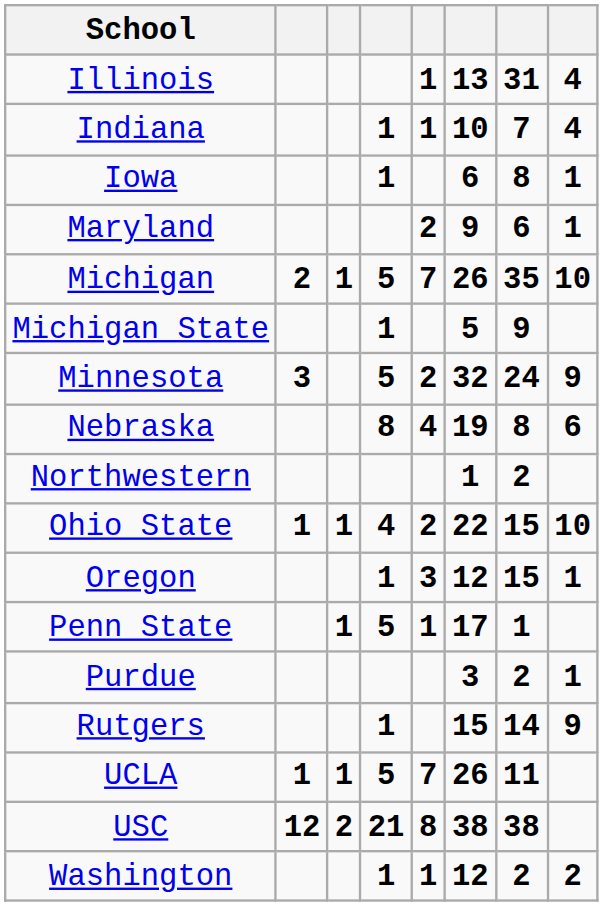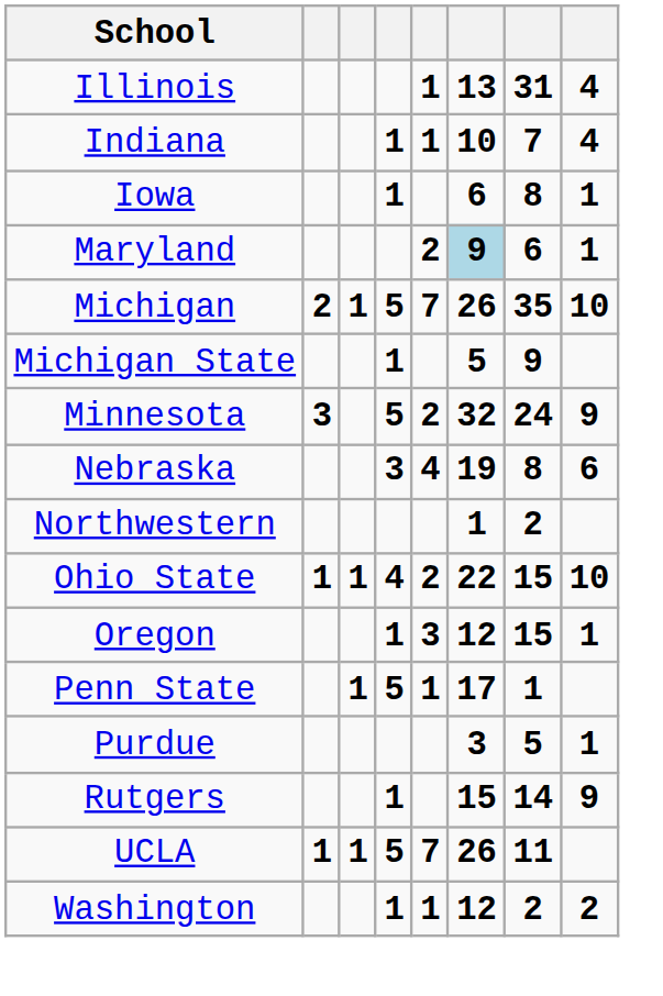Maryland | column 6: no background -> lightblue background
Nebraska | column 4: 8 -> 3
Purdue | column 7: 2 -> 5
- row: USC | 12 | 2 | 21 | 8 | 38 | 38
